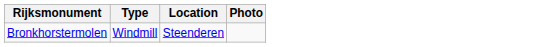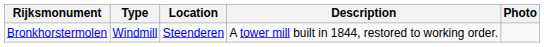+ column: Description | A tower mill built in 1844, restored to working order.
